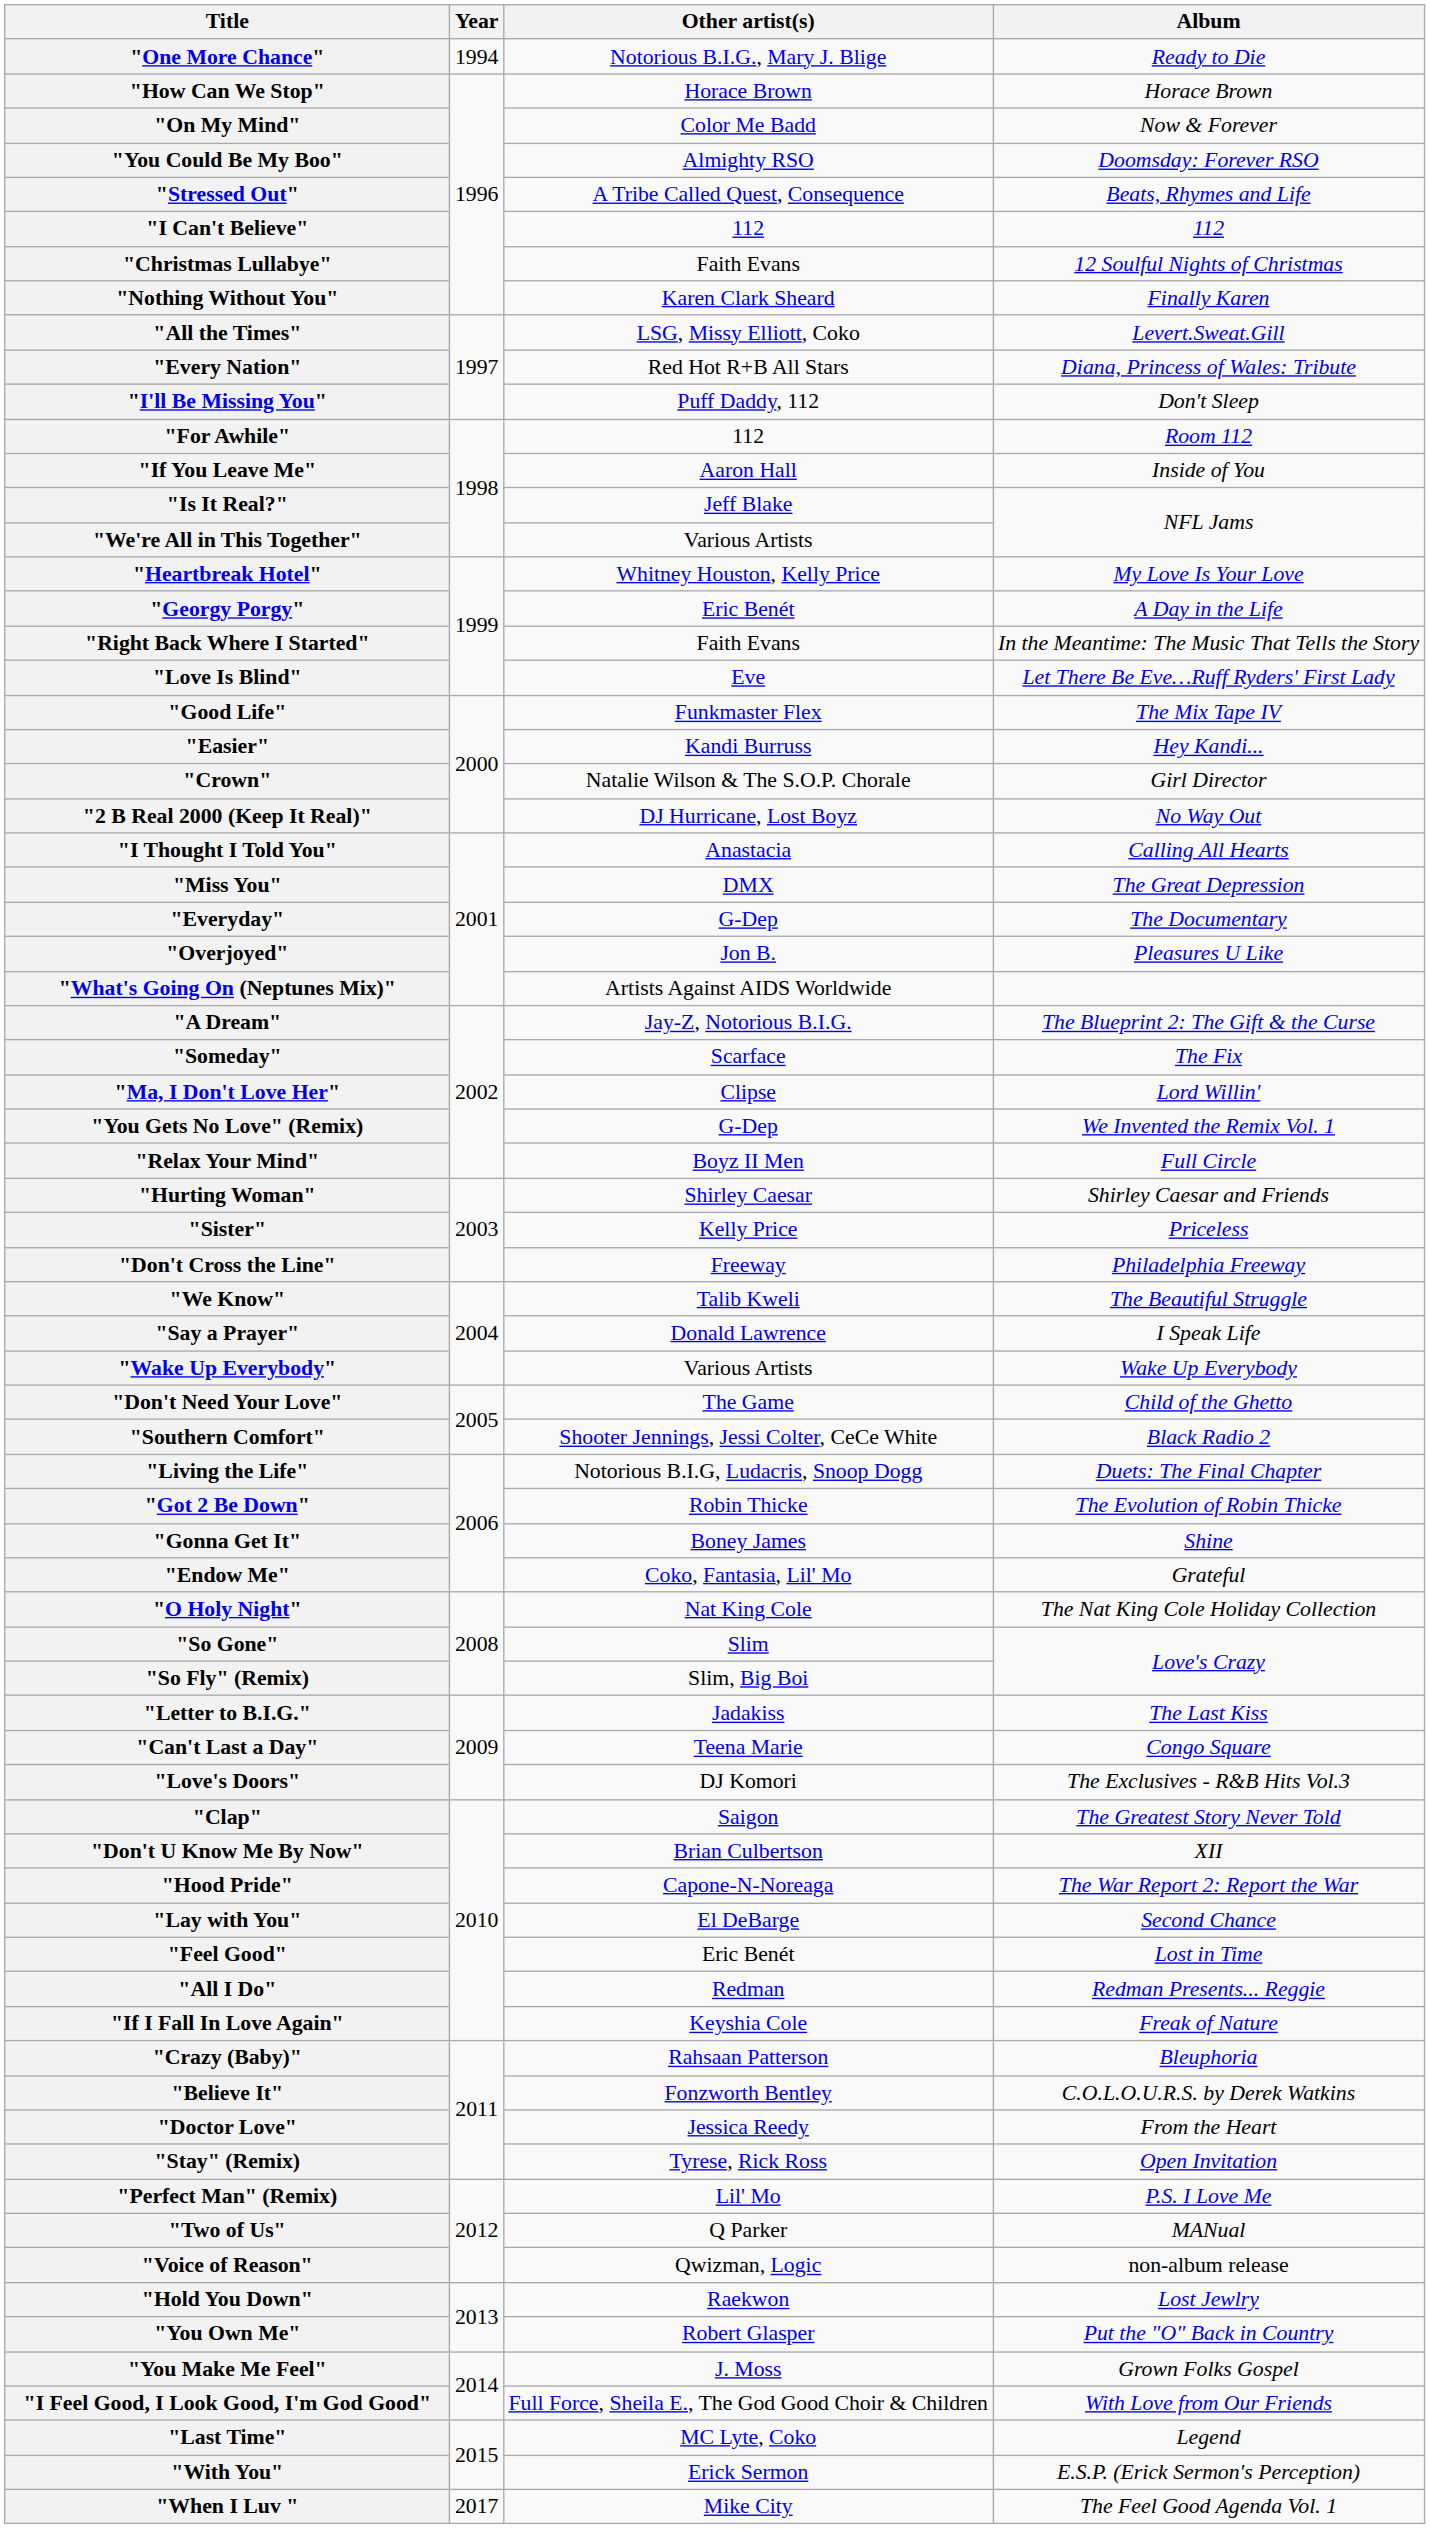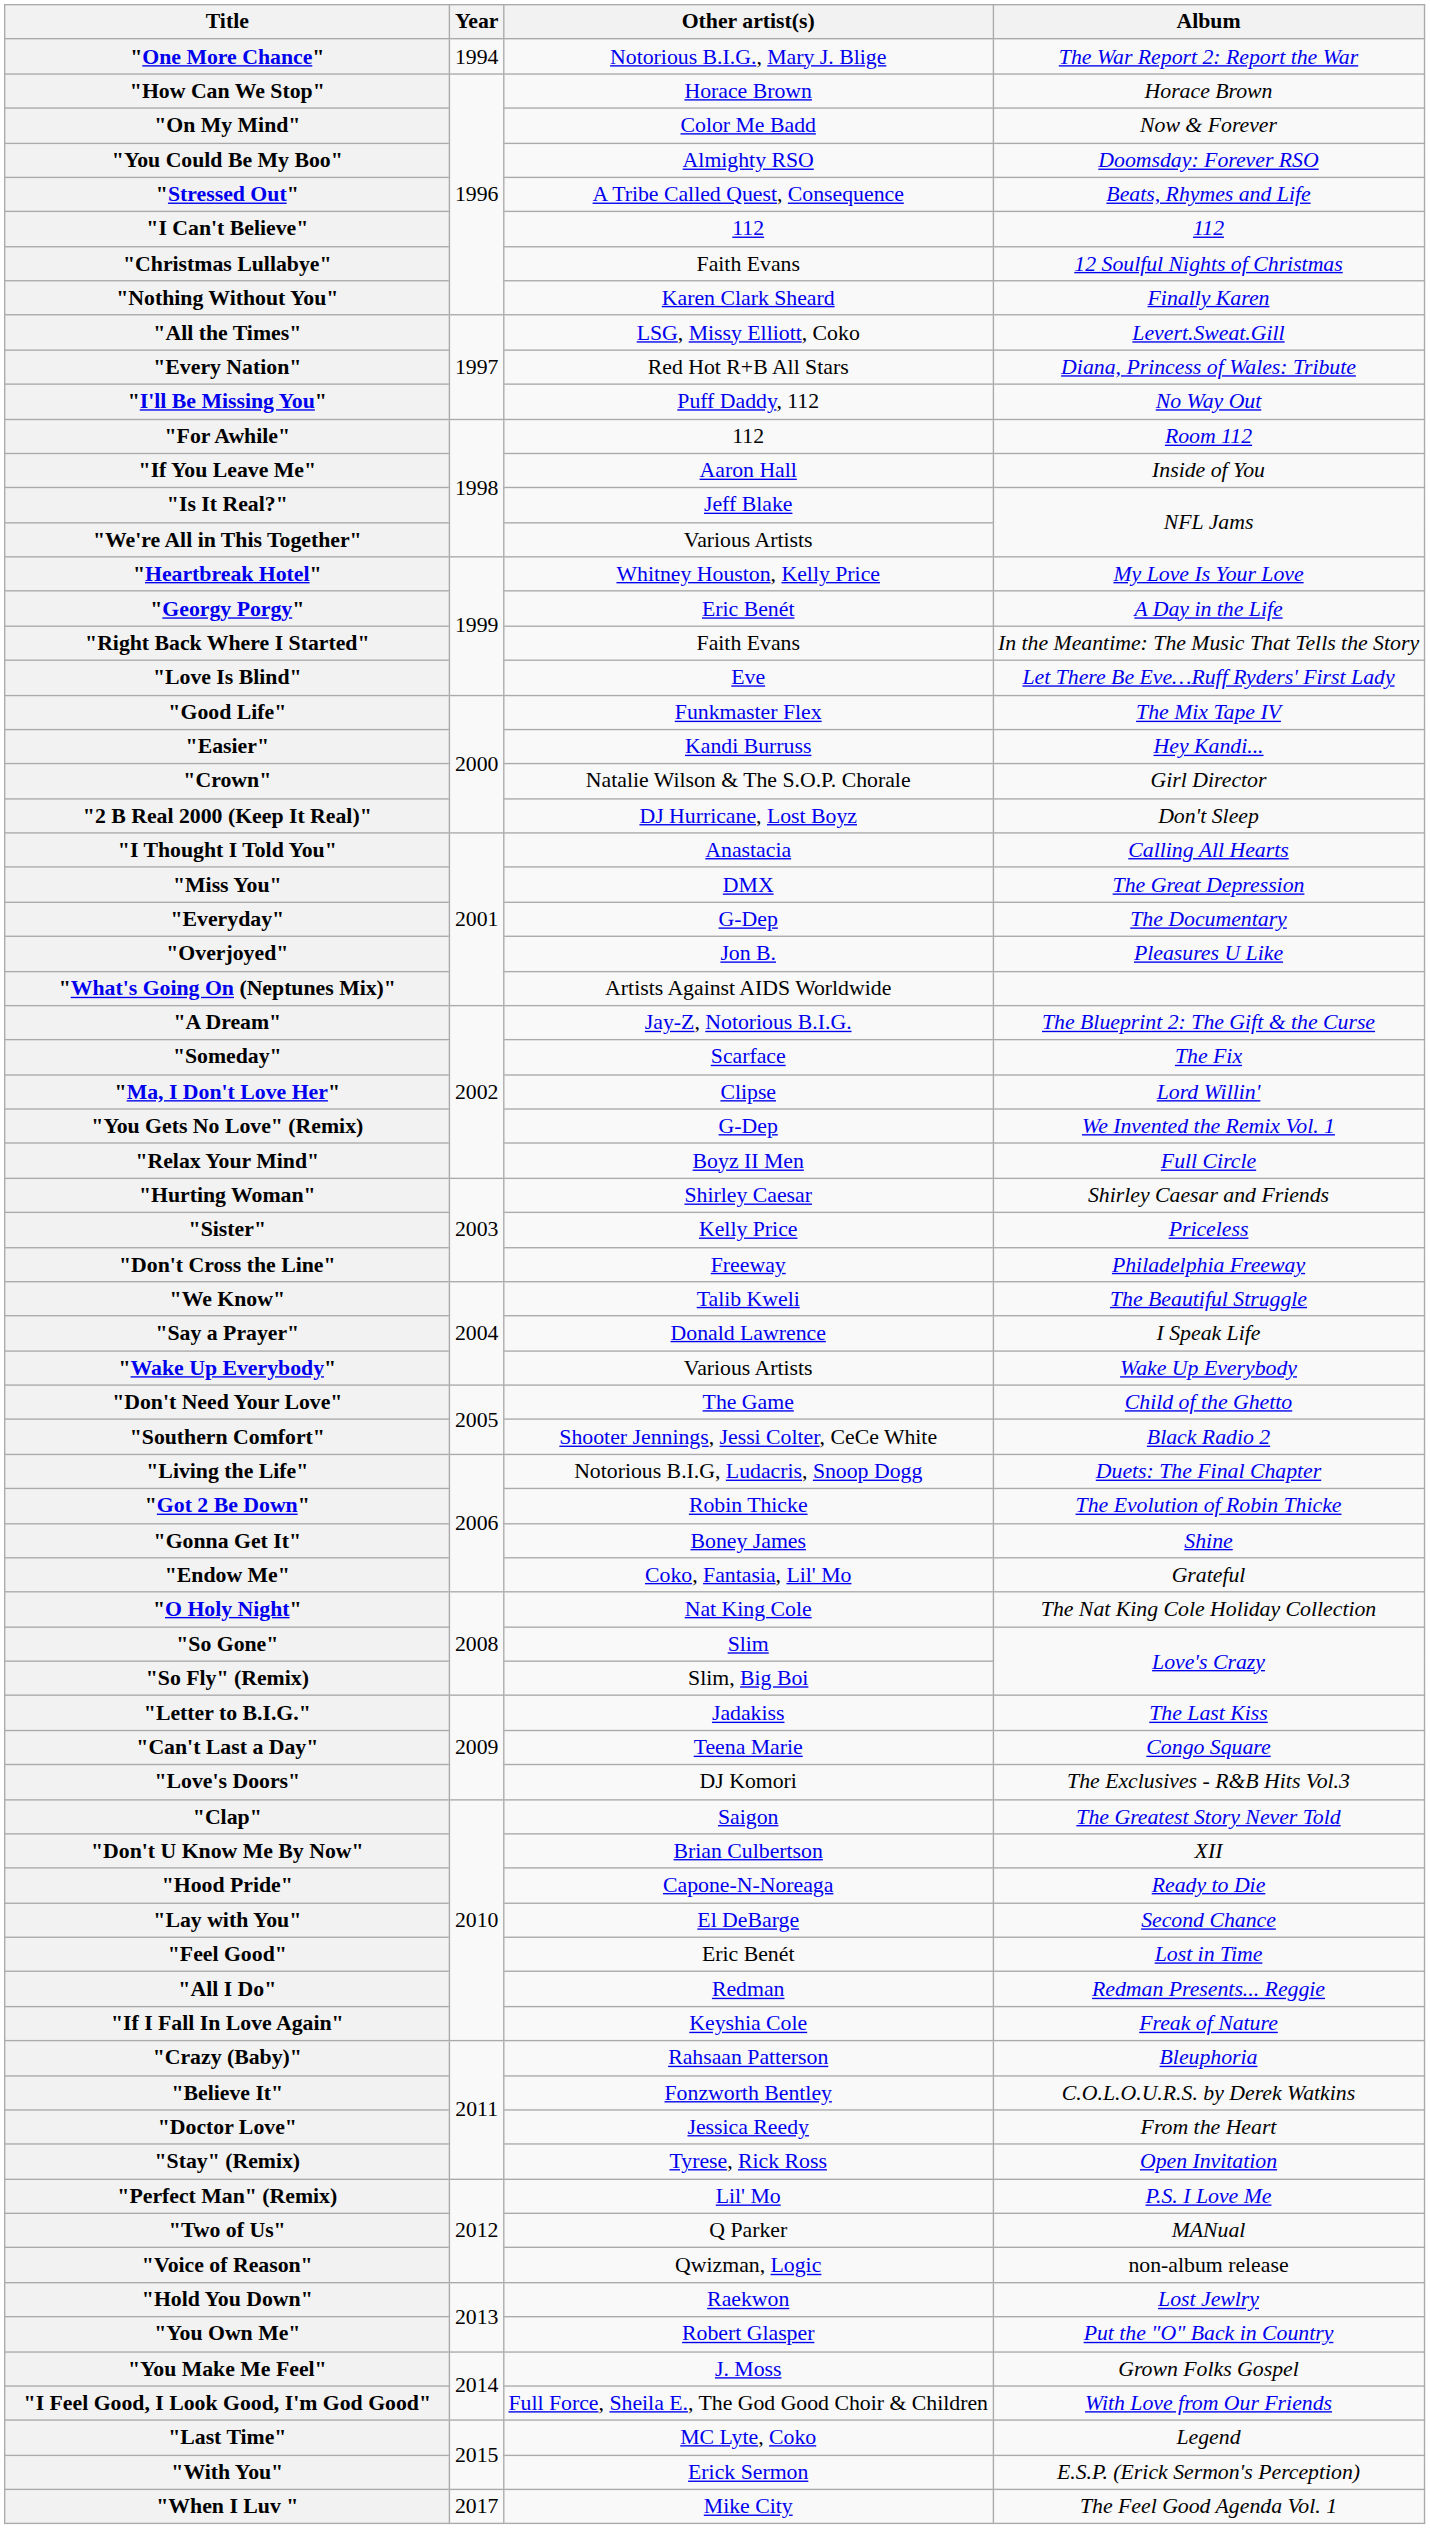"One More Chance" | Album: Ready to Die -> The War Report 2: Report the War
"I'll Be Missing You" | Album: Don't Sleep -> No Way Out
"2 B Real 2000 (Keep It Real)" | Album: No Way Out -> Don't Sleep
"Hood Pride" | Album: The War Report 2: Report the War -> Ready to Die
